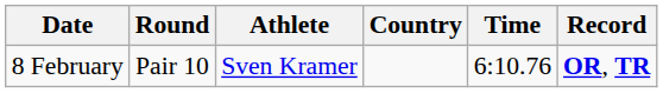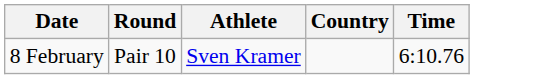- column: Record | OR, TR
